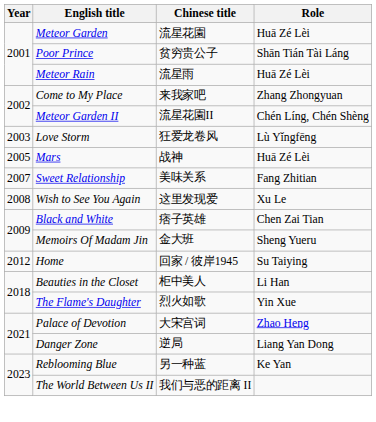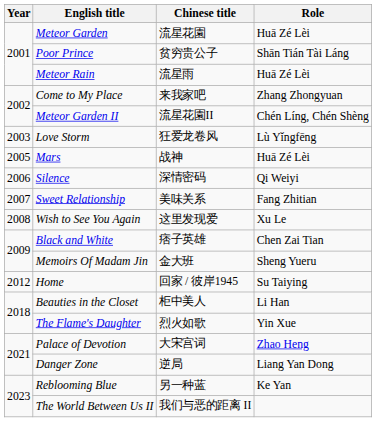+ row: 2006 | Silence | 深情密码 | Qi Weiyi
